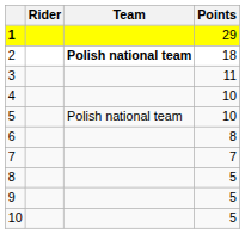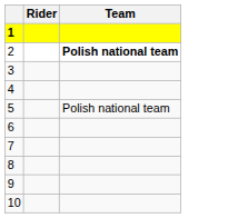- column: Points | 29 | 18 | 11 | 10 | 10 | 8 | 7 | 5 | 5 | 5
